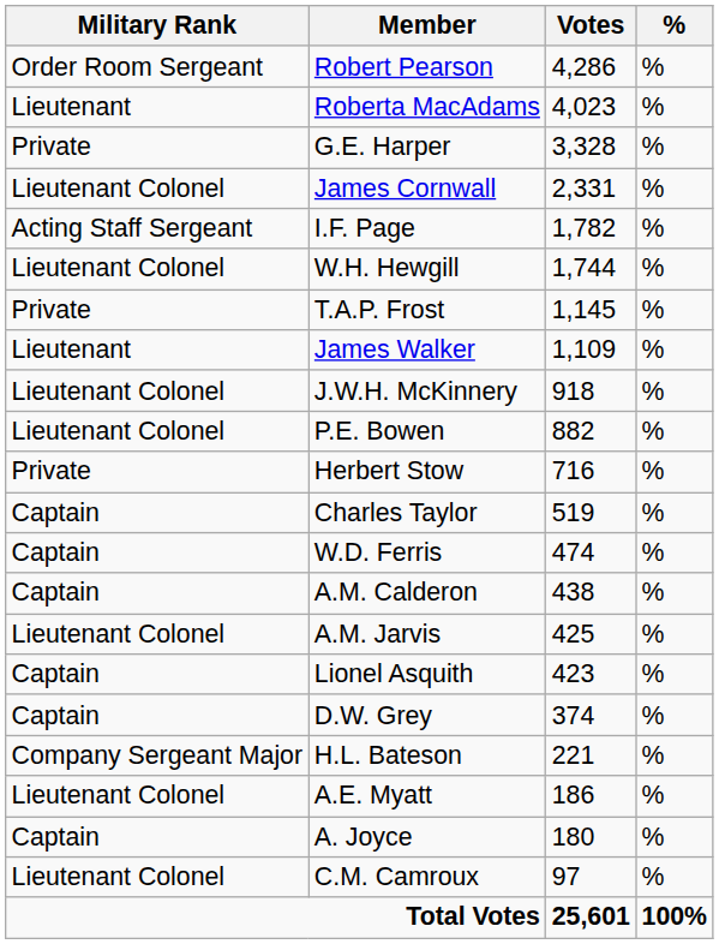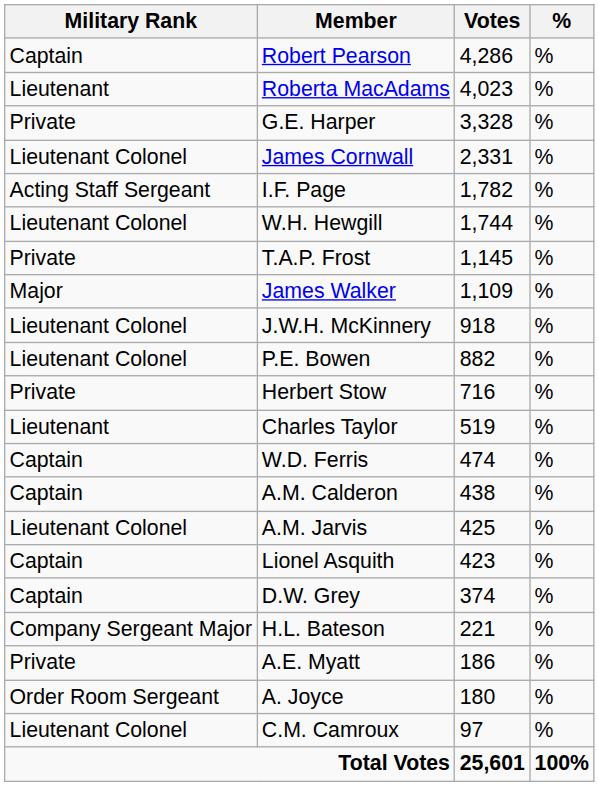Robert Pearson | Military Rank: Order Room Sergeant -> Captain
James Walker | Military Rank: Lieutenant -> Major
Charles Taylor | Military Rank: Captain -> Lieutenant
A.E. Myatt | Military Rank: Lieutenant Colonel -> Private
A. Joyce | Military Rank: Captain -> Order Room Sergeant
